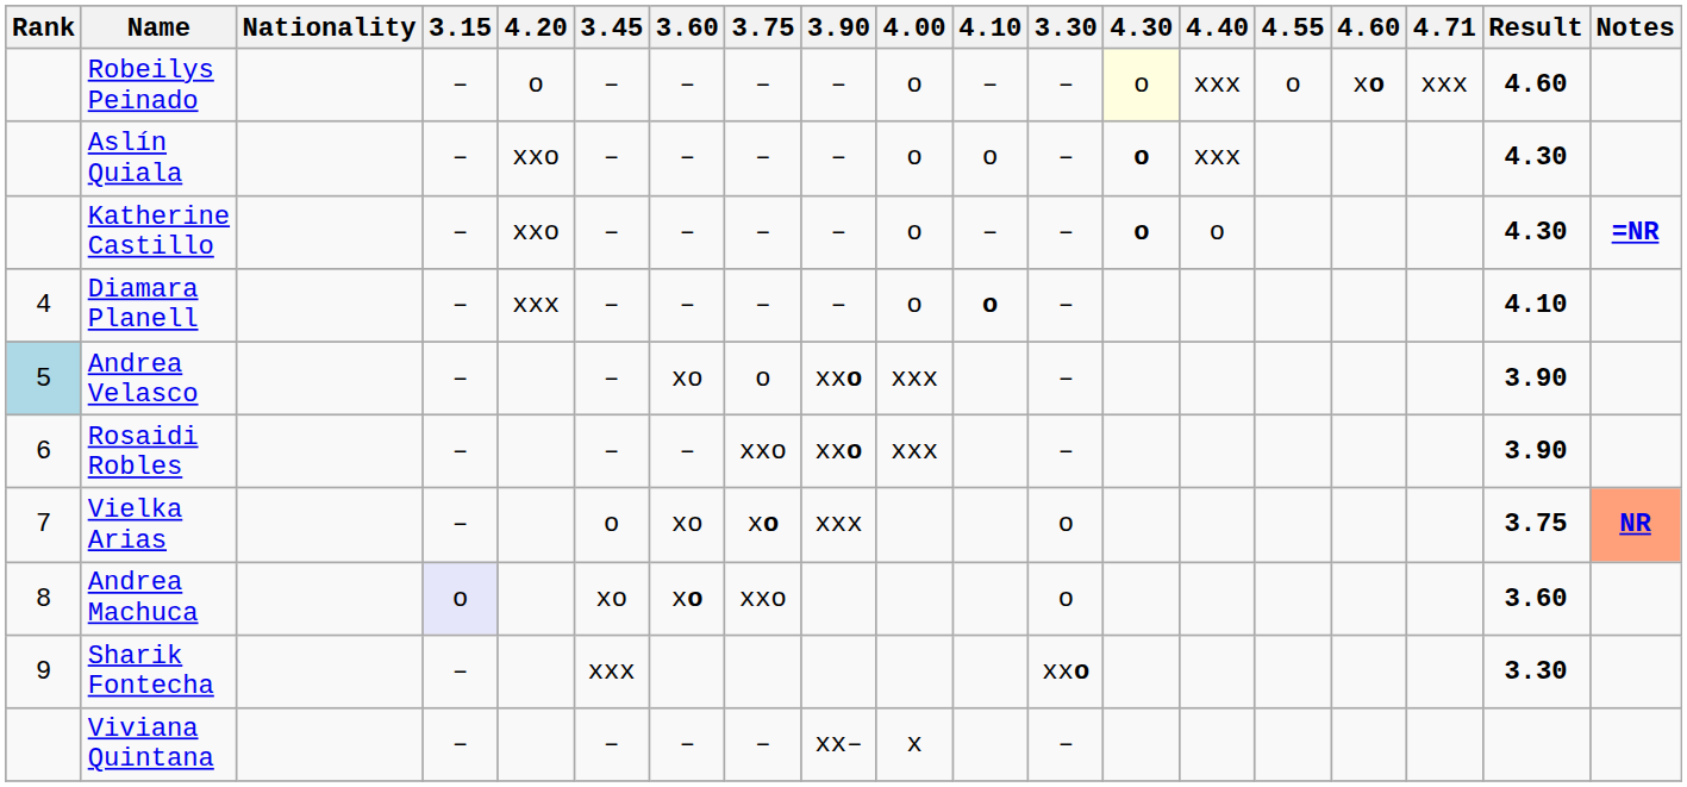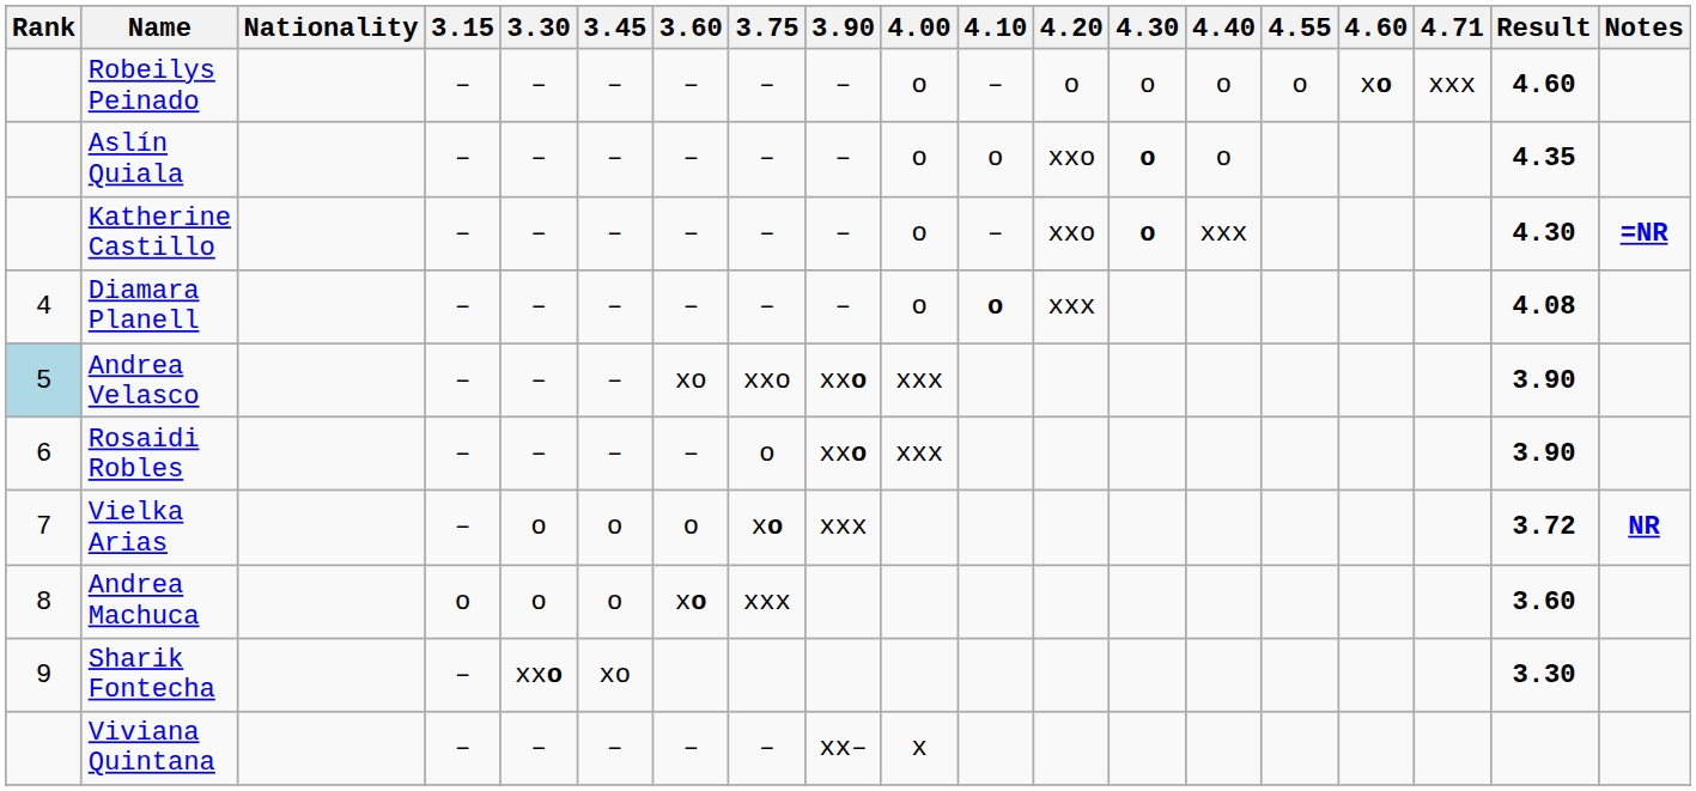columns swapped: 3.30 <-> 4.20
Robeilys Peinado | 4.30: lightyellow background -> no background
Robeilys Peinado | 4.40: xxx -> o
Aslín Quiala | 4.40: xxx -> o
Aslín Quiala | Result: 4.30 -> 4.35
Katherine Castillo | 4.40: o -> xxx
Diamara Planell | Result: 4.10 -> 4.08
Andrea Velasco | 3.75: o -> xxo
Rosaidi Robles | 3.75: xxo -> o
Vielka Arias | 3.60: xo -> o
Vielka Arias | Result: 3.75 -> 3.72
Vielka Arias | Notes: lightsalmon background -> no background
Andrea Machuca | 3.15: lavender background -> no background
Andrea Machuca | 3.45: xo -> o
Andrea Machuca | 3.75: xxo -> xxx
Sharik Fontecha | 3.45: xxx -> xo
